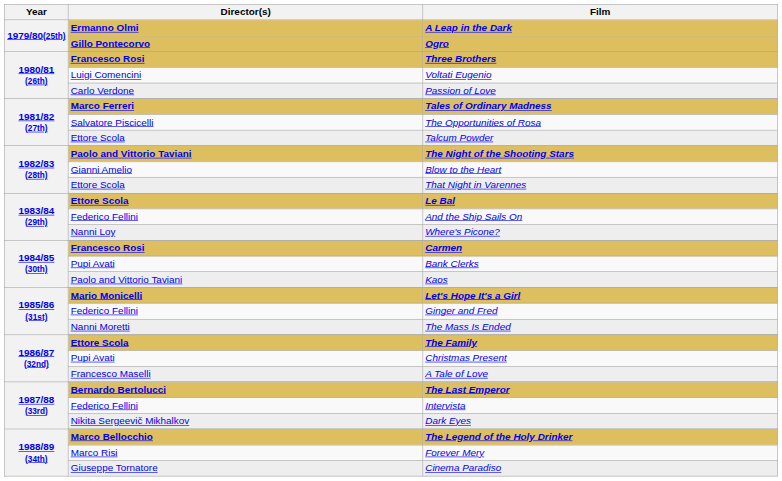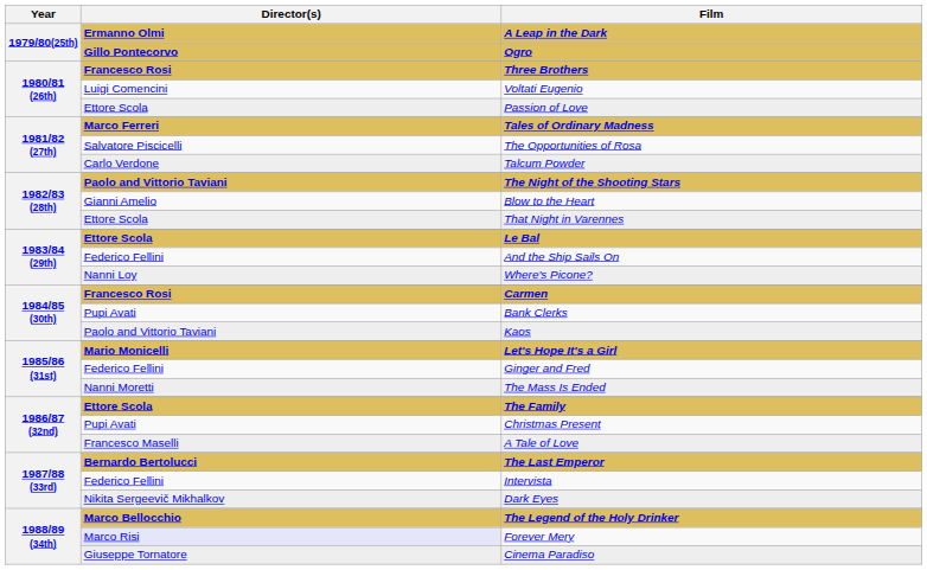Passion of Love | Director(s): Carlo Verdone -> Ettore Scola
Talcum Powder | Director(s): Ettore Scola -> Carlo Verdone
Forever Mery | Director(s): no background -> lavender background
